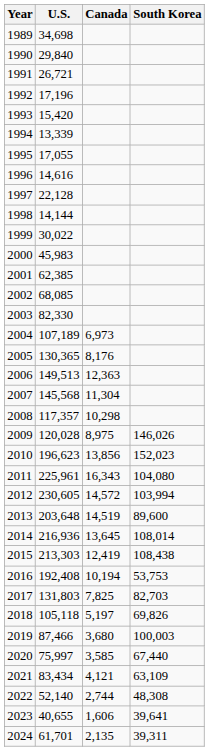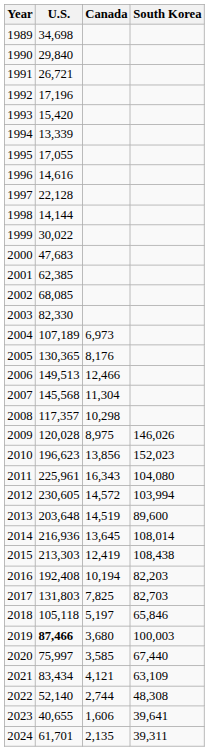2000 | U.S.: 45,983 -> 47,683
2006 | Canada: 12,363 -> 12,466
2016 | South Korea: 53,753 -> 82,203
2018 | South Korea: 69,826 -> 65,846
2019 | U.S.: normal -> bold
